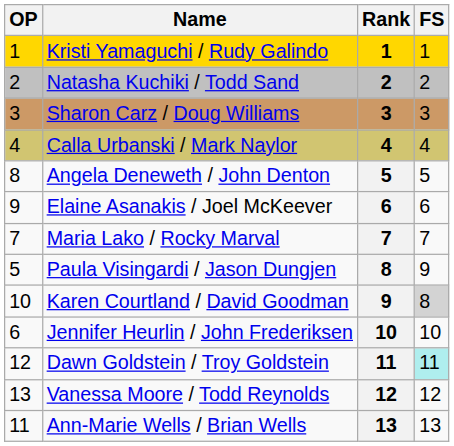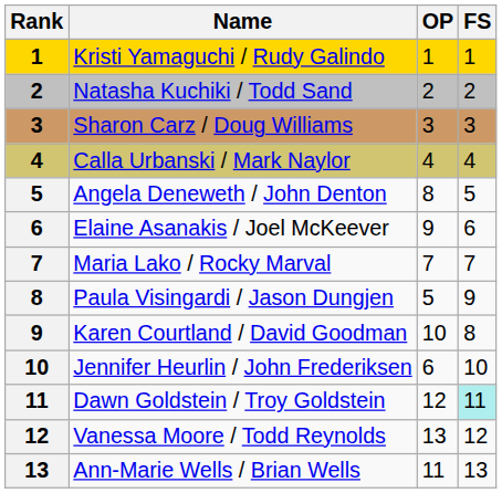columns swapped: Rank <-> OP
Karen Courtland / David Goodman | FS: lightgrey background -> no background
